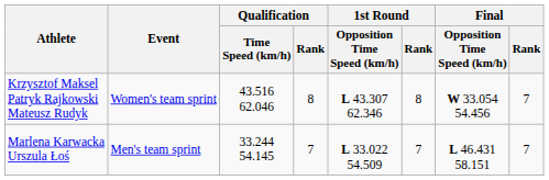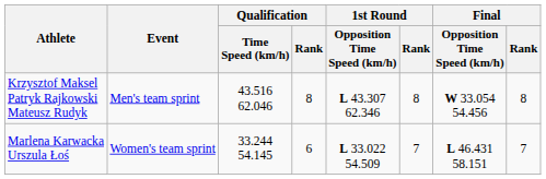Krzysztof Maksel Patryk Rajkowski Mateusz Rudyk | Event: Women's team sprint -> Men's team sprint
Krzysztof Maksel Patryk Rajkowski Mateusz Rudyk | Final / Rank: 7 -> 8
Marlena Karwacka Urszula Łoś | Event: Men's team sprint -> Women's team sprint
Marlena Karwacka Urszula Łoś | Qualification / Rank: 7 -> 6
